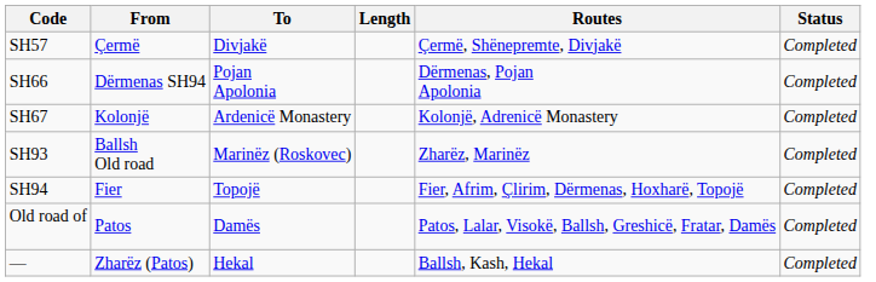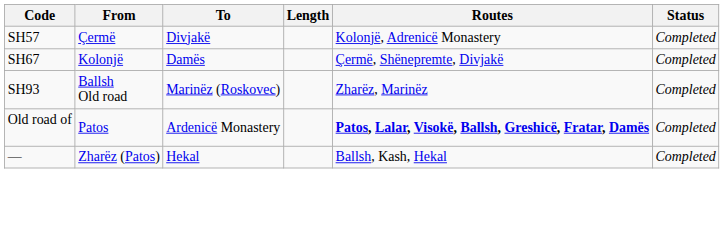SH57 | Routes: Çermë, Shënepremte, Divjakë -> Kolonjë, Adrenicë Monastery
- row: SH66 | Dërmenas SH94 | Pojan Apolonia | Dërmenas, Pojan Apolonia | Completed
SH67 | To: Ardenicë Monastery -> Damës
SH67 | Routes: Kolonjë, Adrenicë Monastery -> Çermë, Shënepremte, Divjakë
- row: SH94 | Fier | Topojë | Fier, Afrim, Çlirim, Dërmenas, Hoxharë, Topojë | Completed
Old road of | To: Damës -> Ardenicë Monastery
Old road of | Routes: normal -> bold
